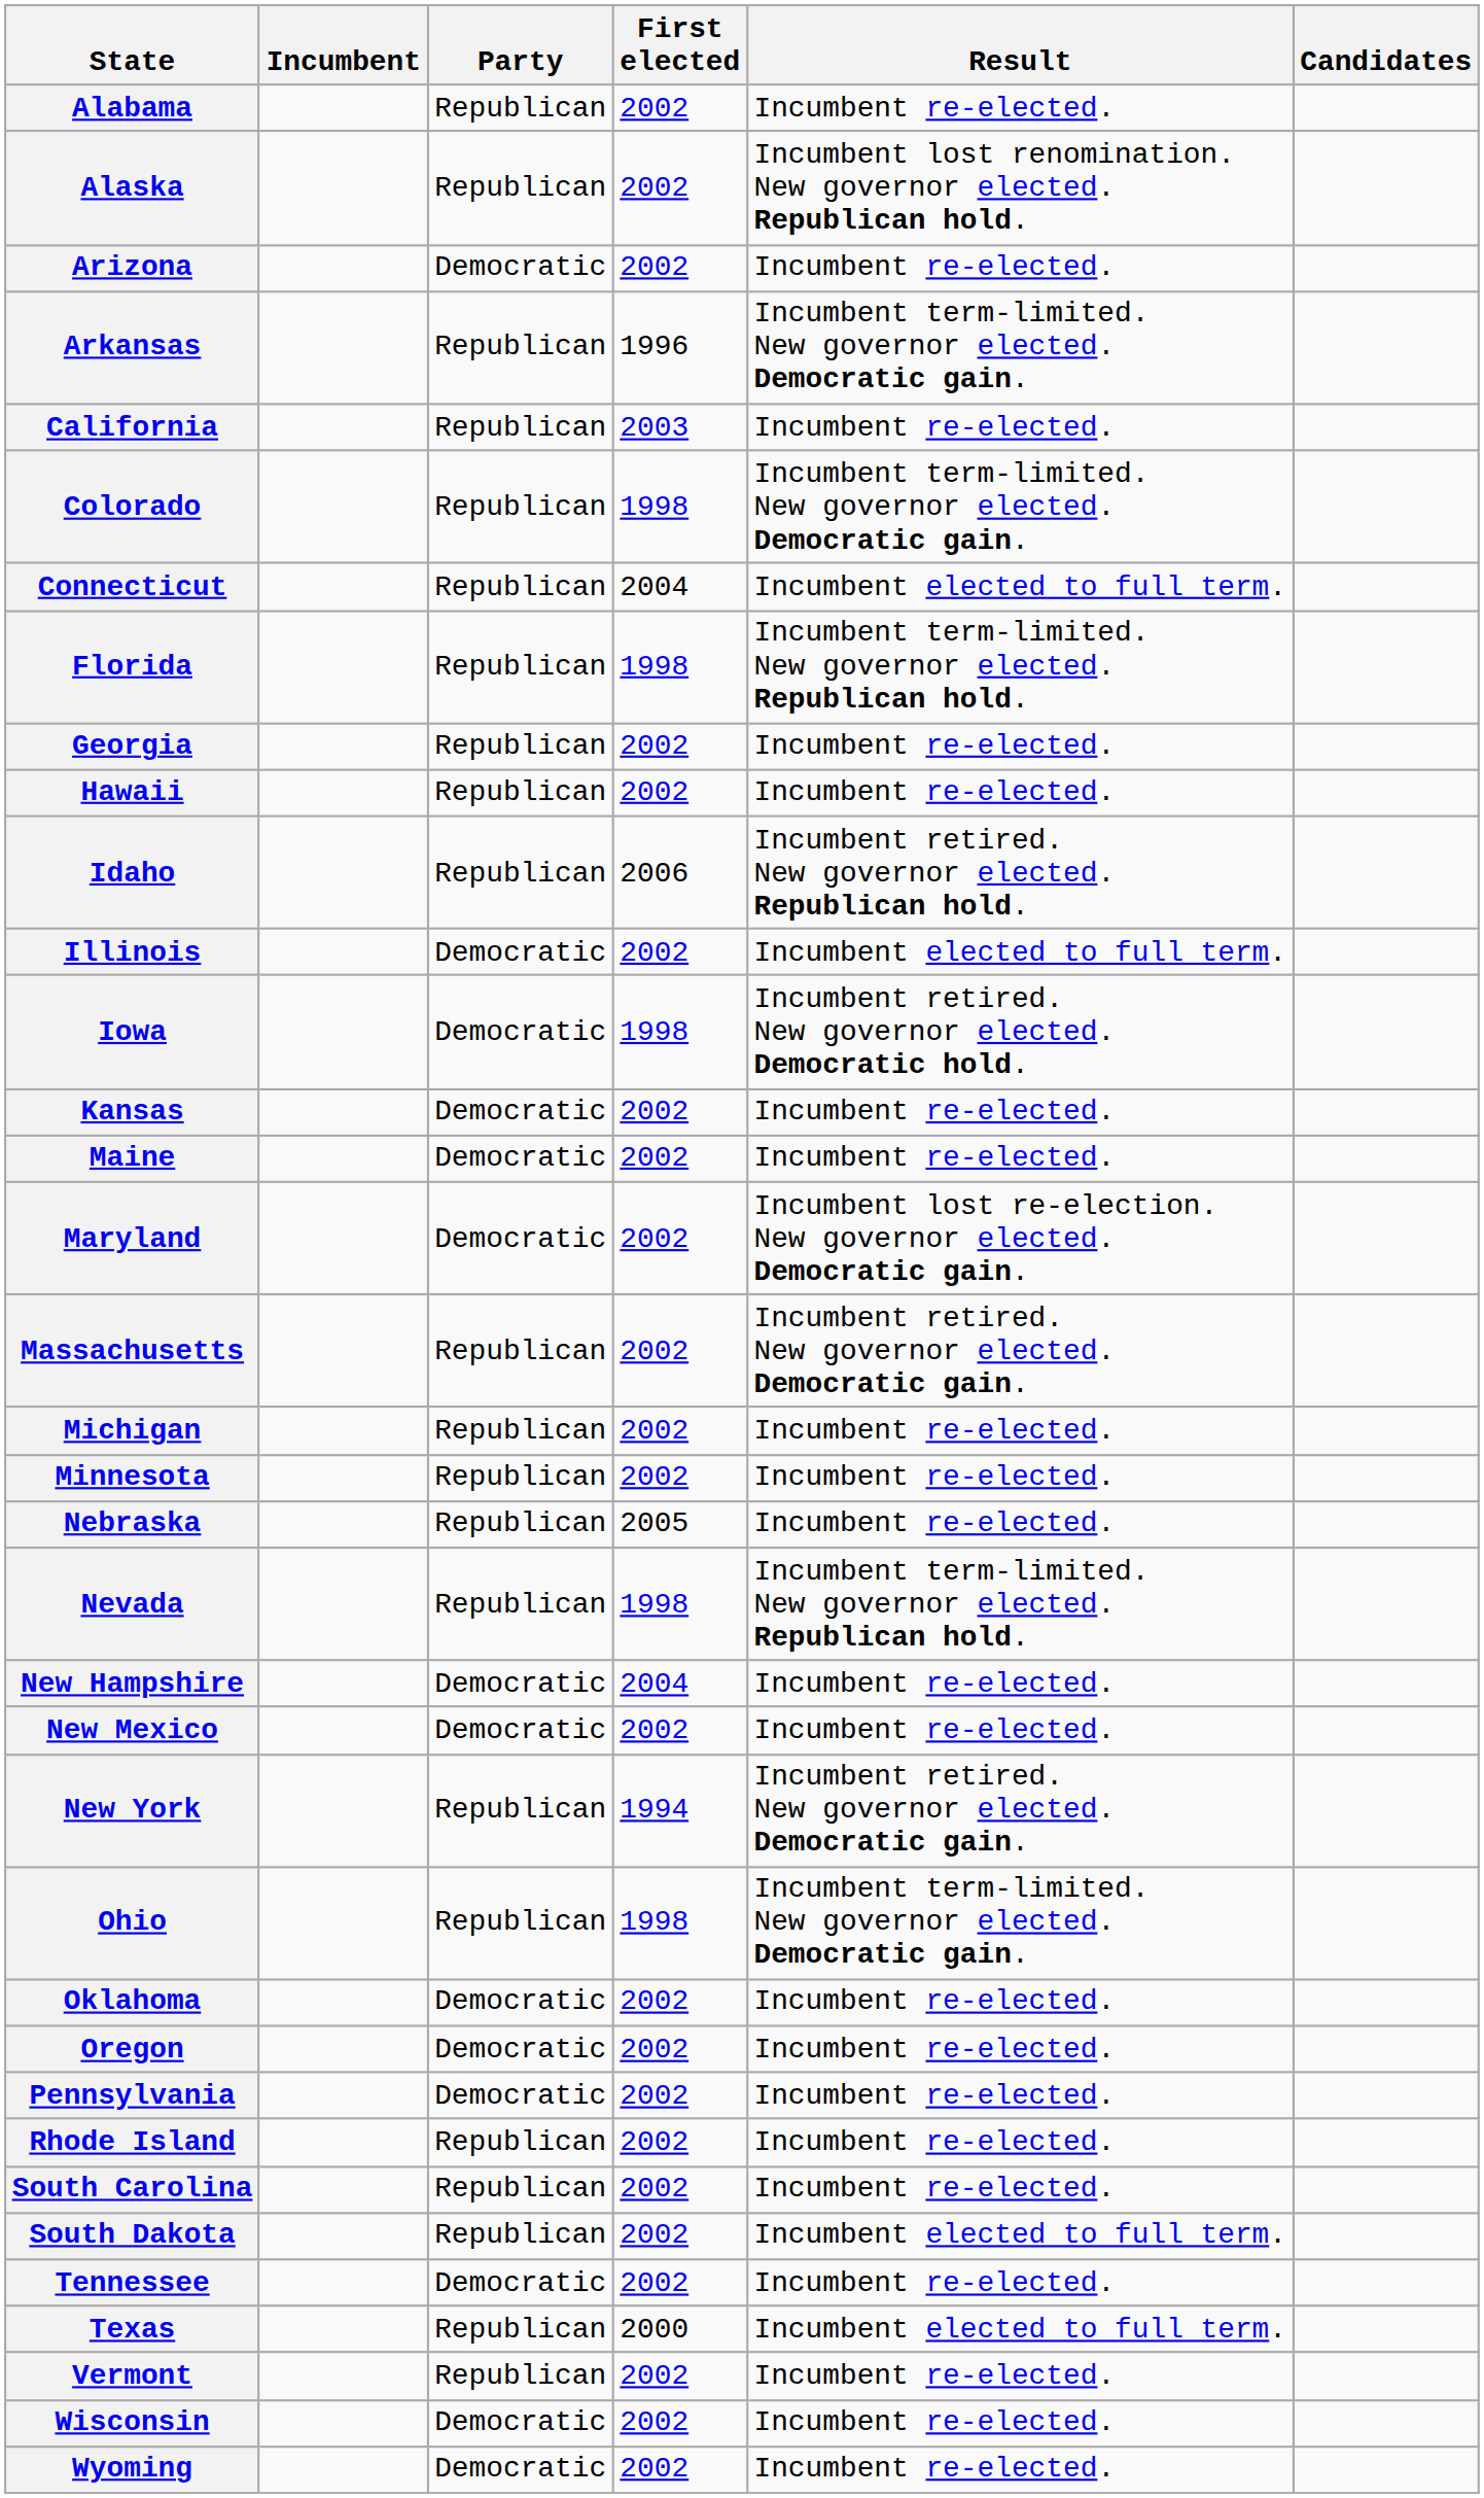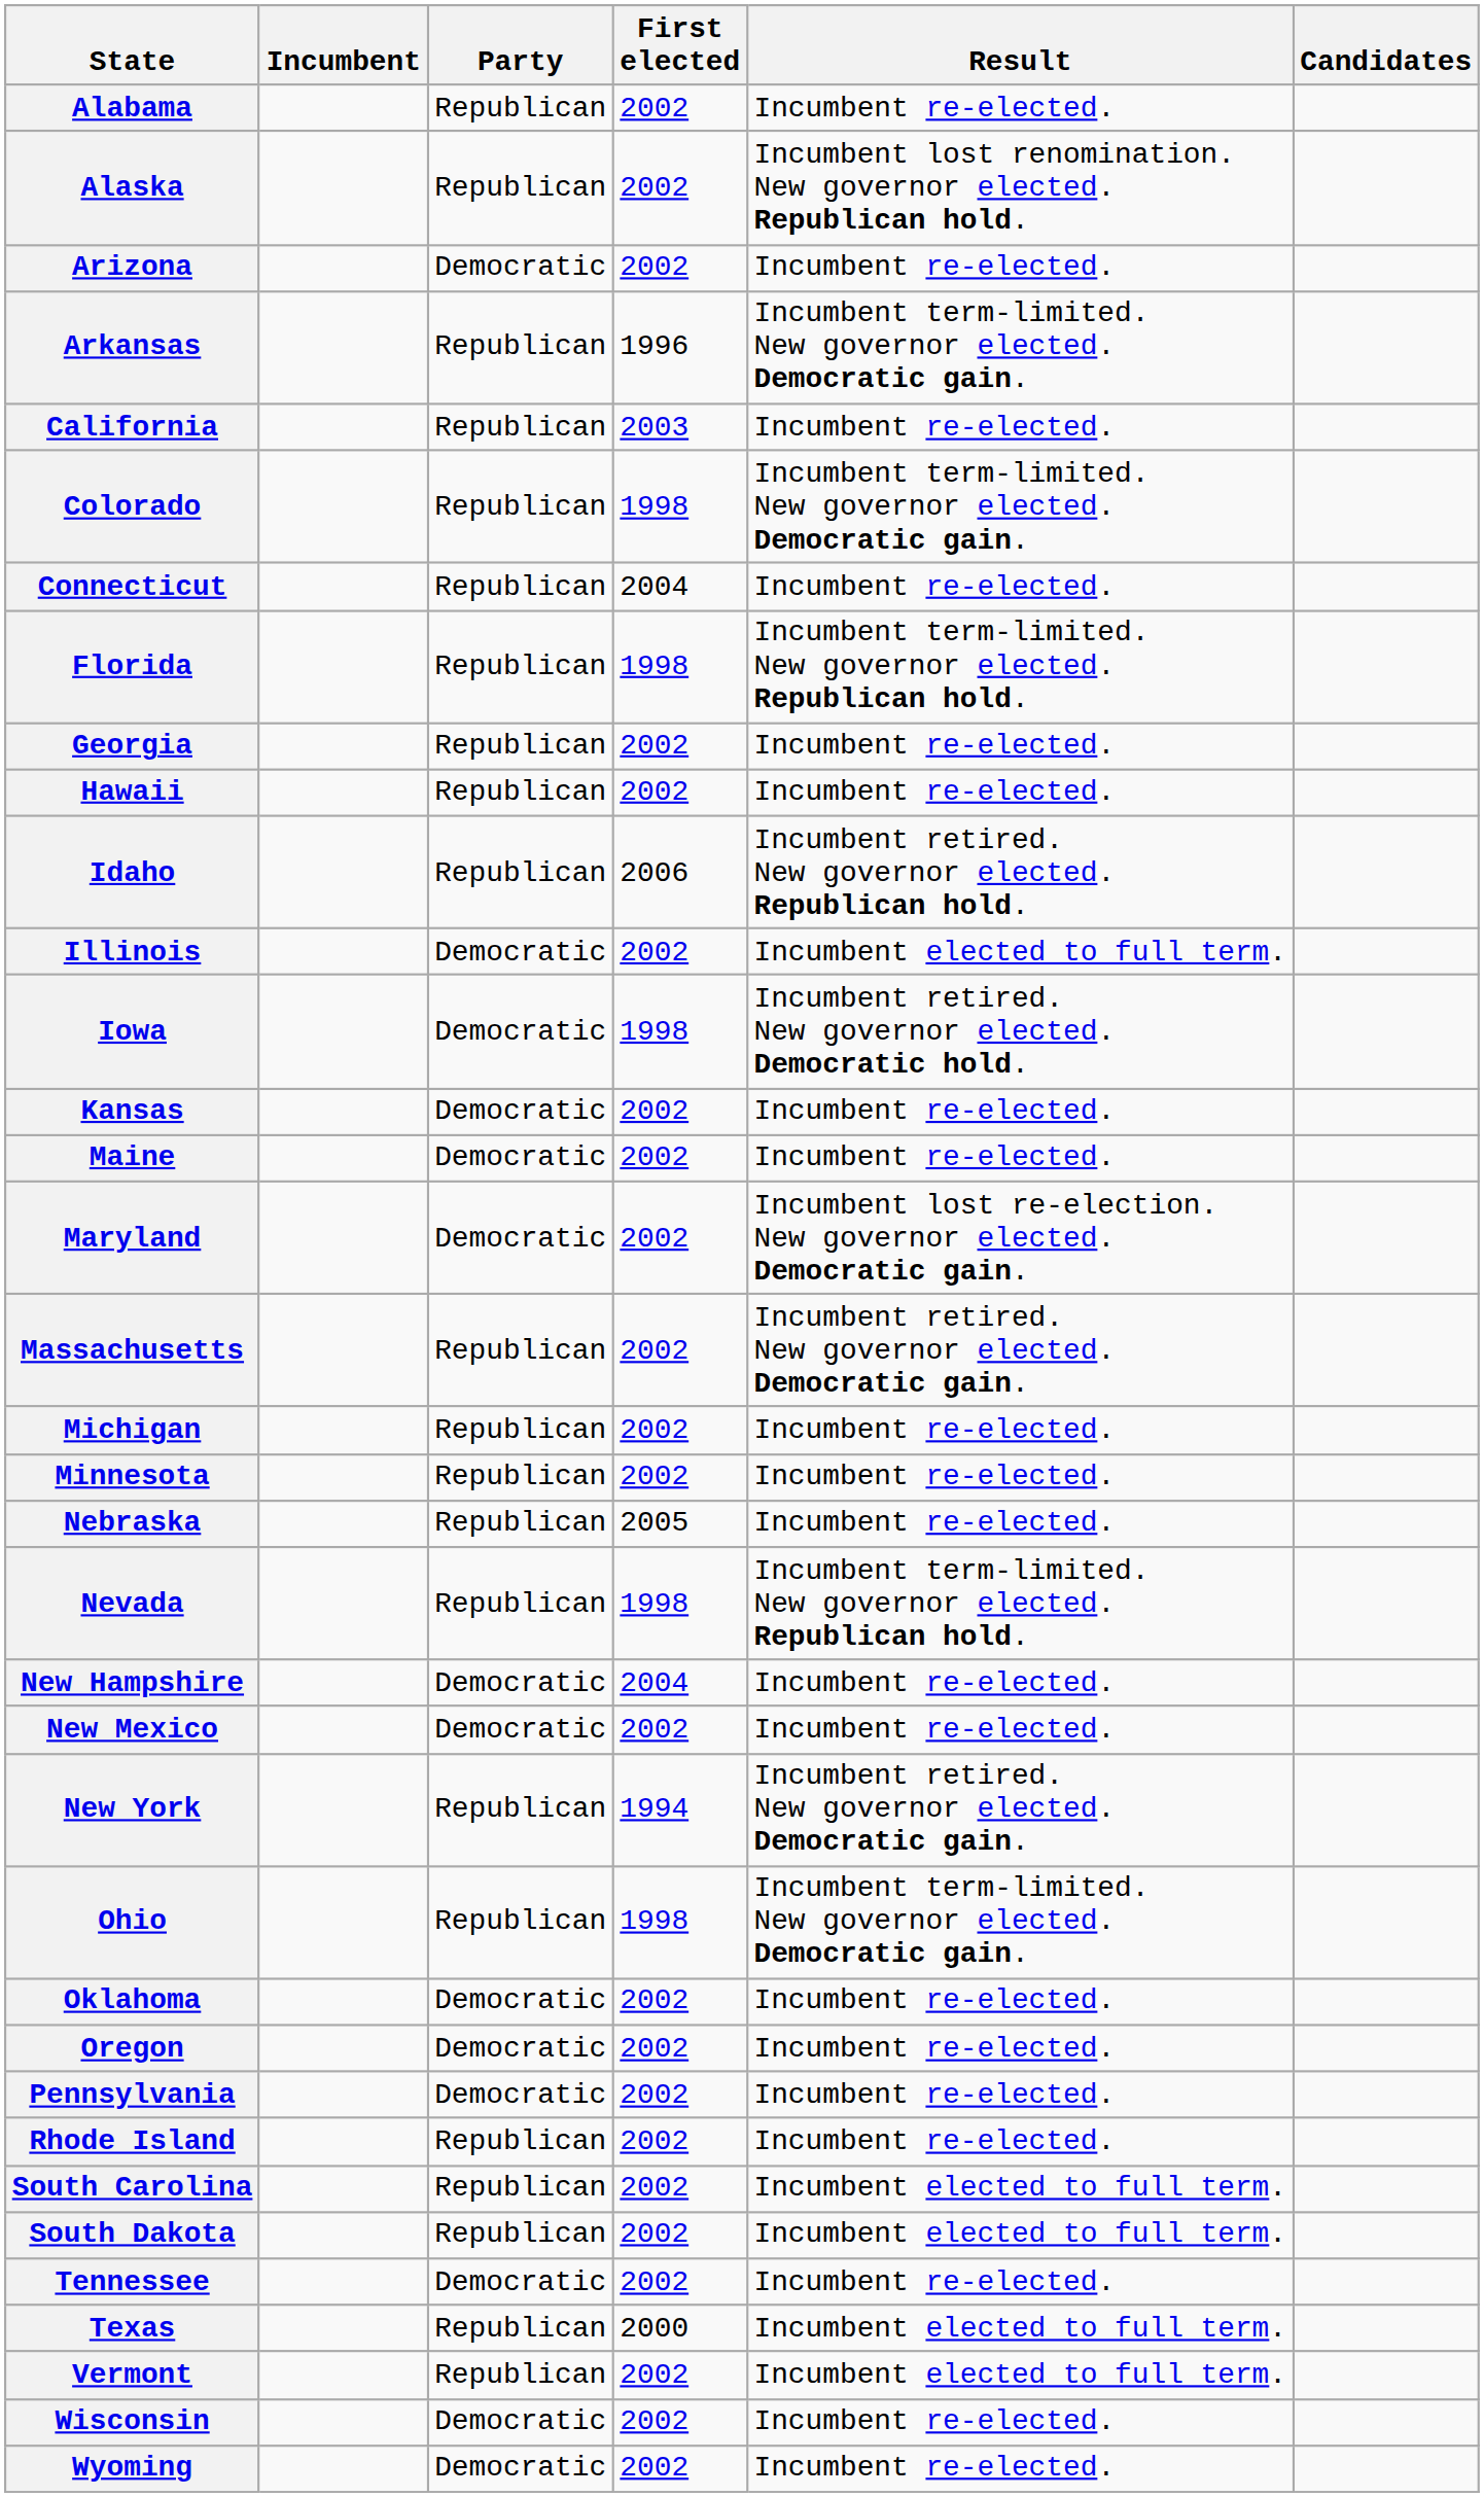Connecticut | Result: Incumbent elected to full term. -> Incumbent re-elected.
South Carolina | Result: Incumbent re-elected. -> Incumbent elected to full term.
Vermont | Result: Incumbent re-elected. -> Incumbent elected to full term.
